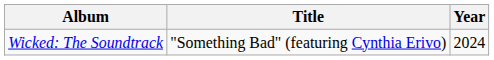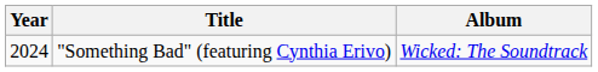columns swapped: Year <-> Album
